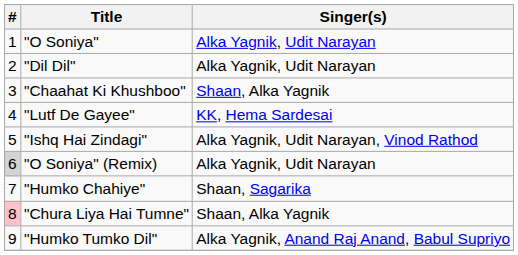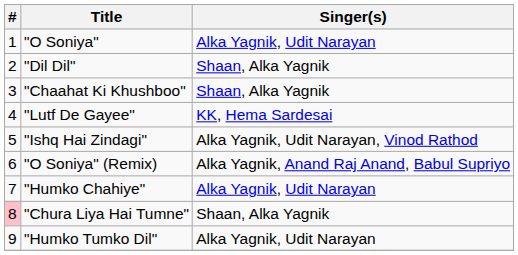"Dil Dil" | Singer(s): Alka Yagnik, Udit Narayan -> Shaan, Alka Yagnik
"O Soniya" (Remix) | #: lightgrey background -> no background
"O Soniya" (Remix) | Singer(s): Alka Yagnik, Udit Narayan -> Alka Yagnik, Anand Raj Anand, Babul Supriyo
"Humko Chahiye" | Singer(s): Shaan, Sagarika -> Alka Yagnik, Udit Narayan
"Humko Tumko Dil" | Singer(s): Alka Yagnik, Anand Raj Anand, Babul Supriyo -> Alka Yagnik, Udit Narayan
